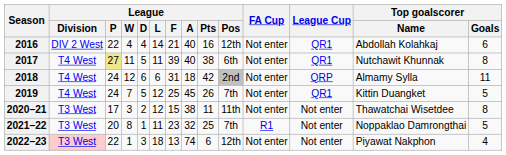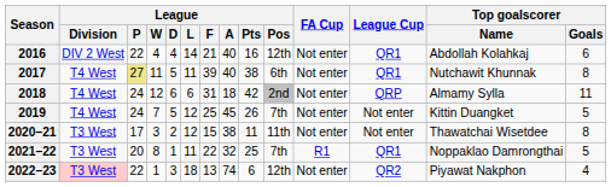2019 | League Cup: QR1 -> Not enter
2021–22 | League / F: 23 -> 22
2021–22 | League Cup: Not enter -> QR1
2022–23 | League Cup: Not enter -> QR2
